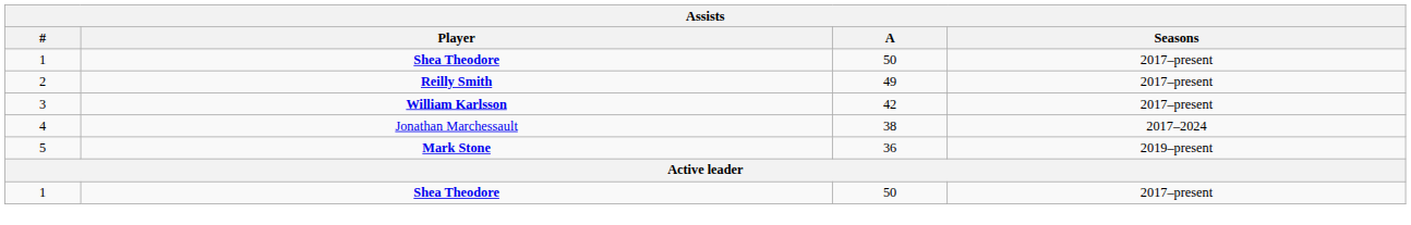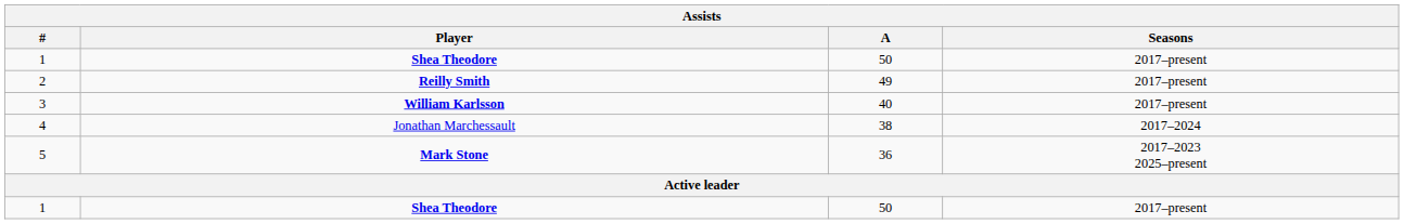3 | A: 42 -> 40
5 | Seasons: 2019–present -> 2017–2023 2025–present
